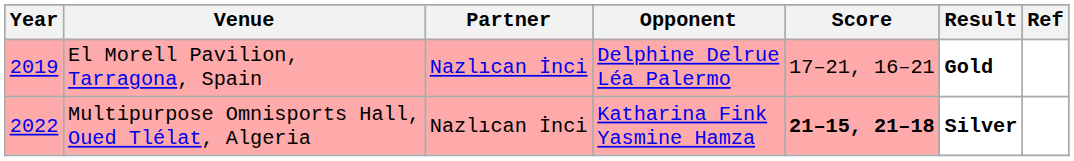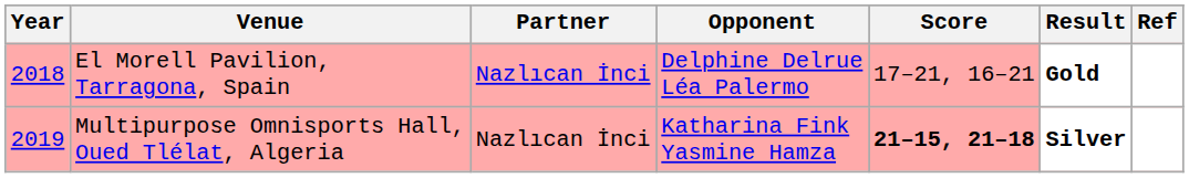El Morell Pavilion, Tarragona, Spain | Year: 2019 -> 2018
Multipurpose Omnisports Hall, Oued Tlélat, Algeria | Year: 2022 -> 2019
